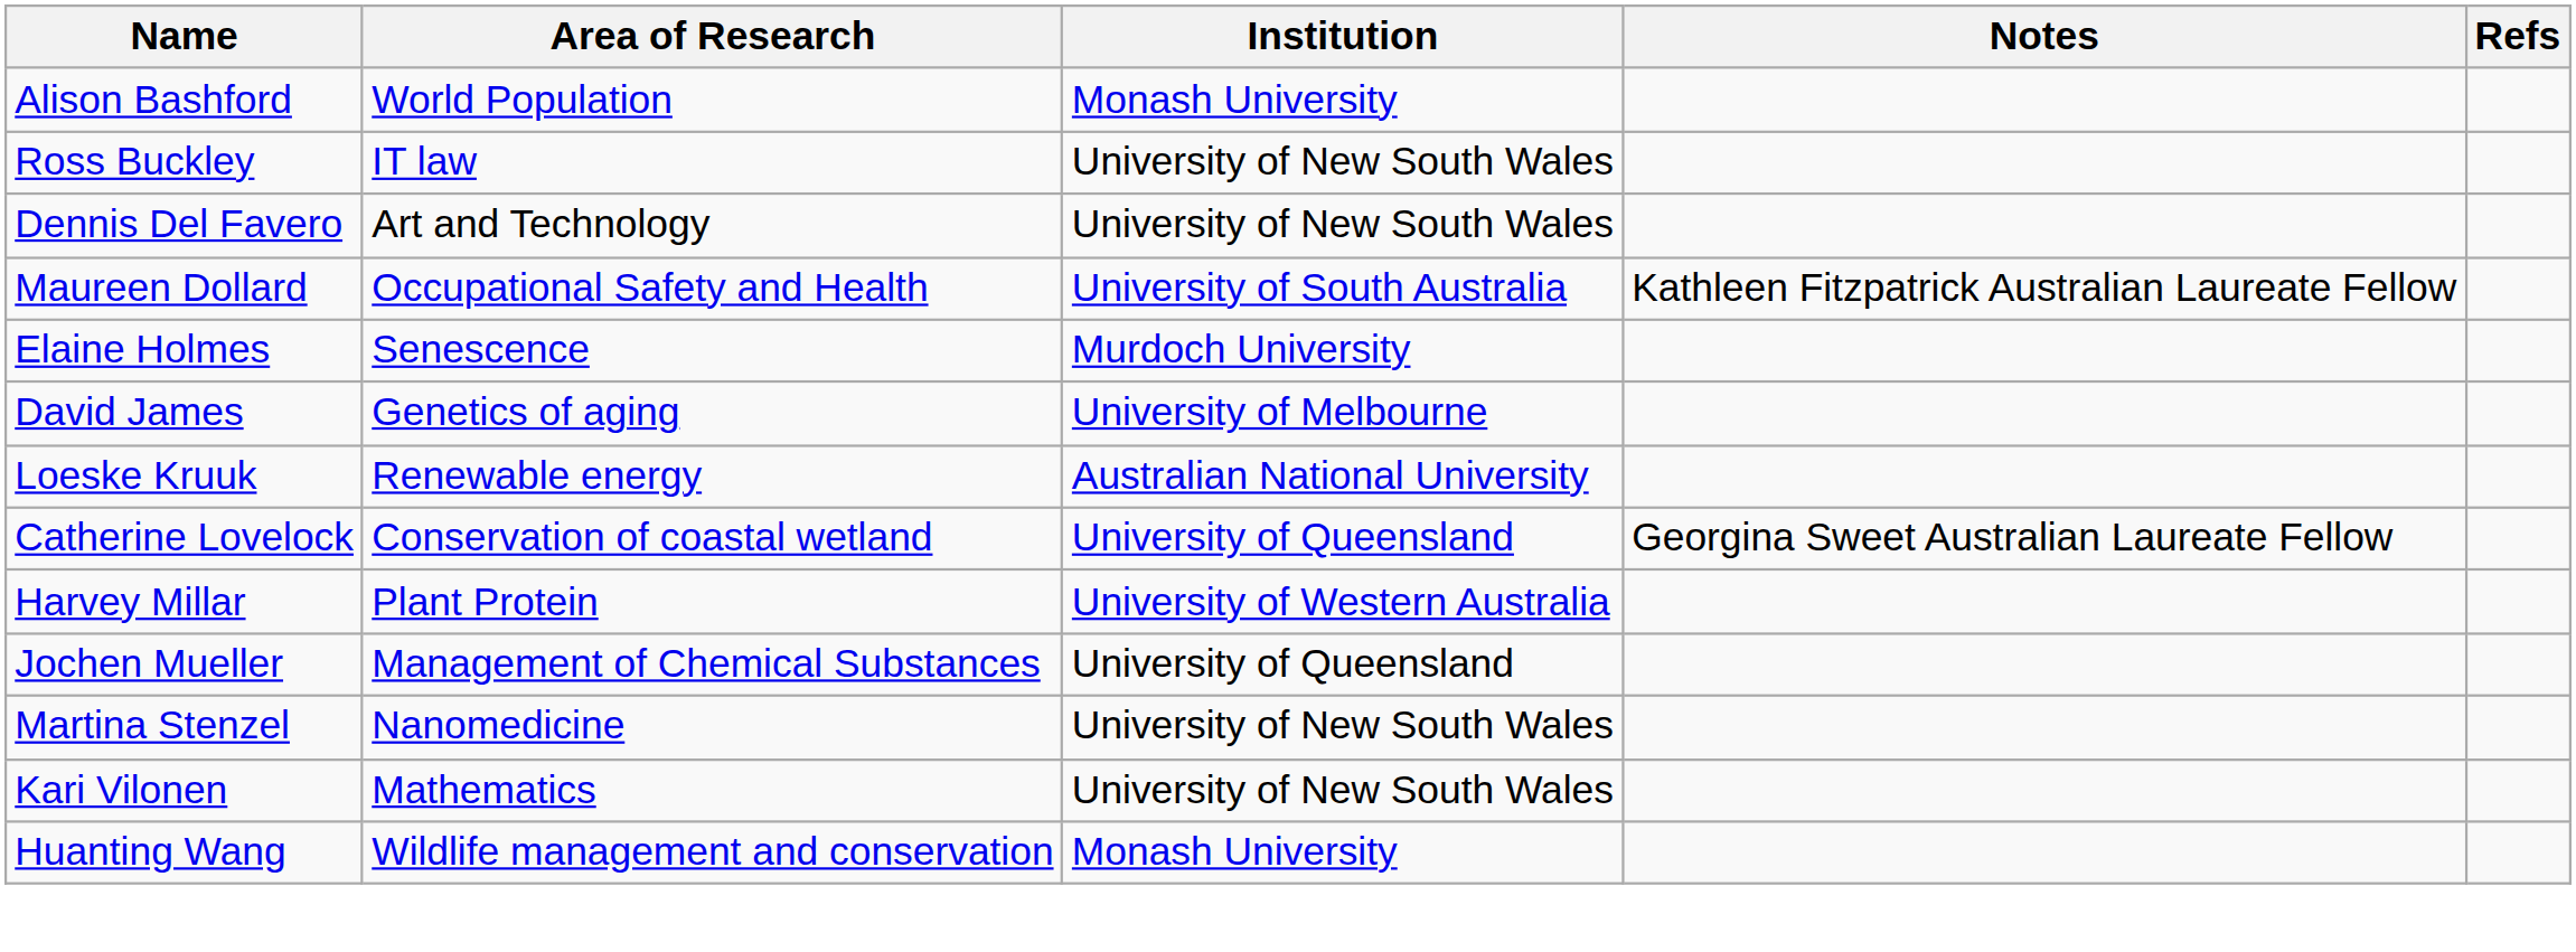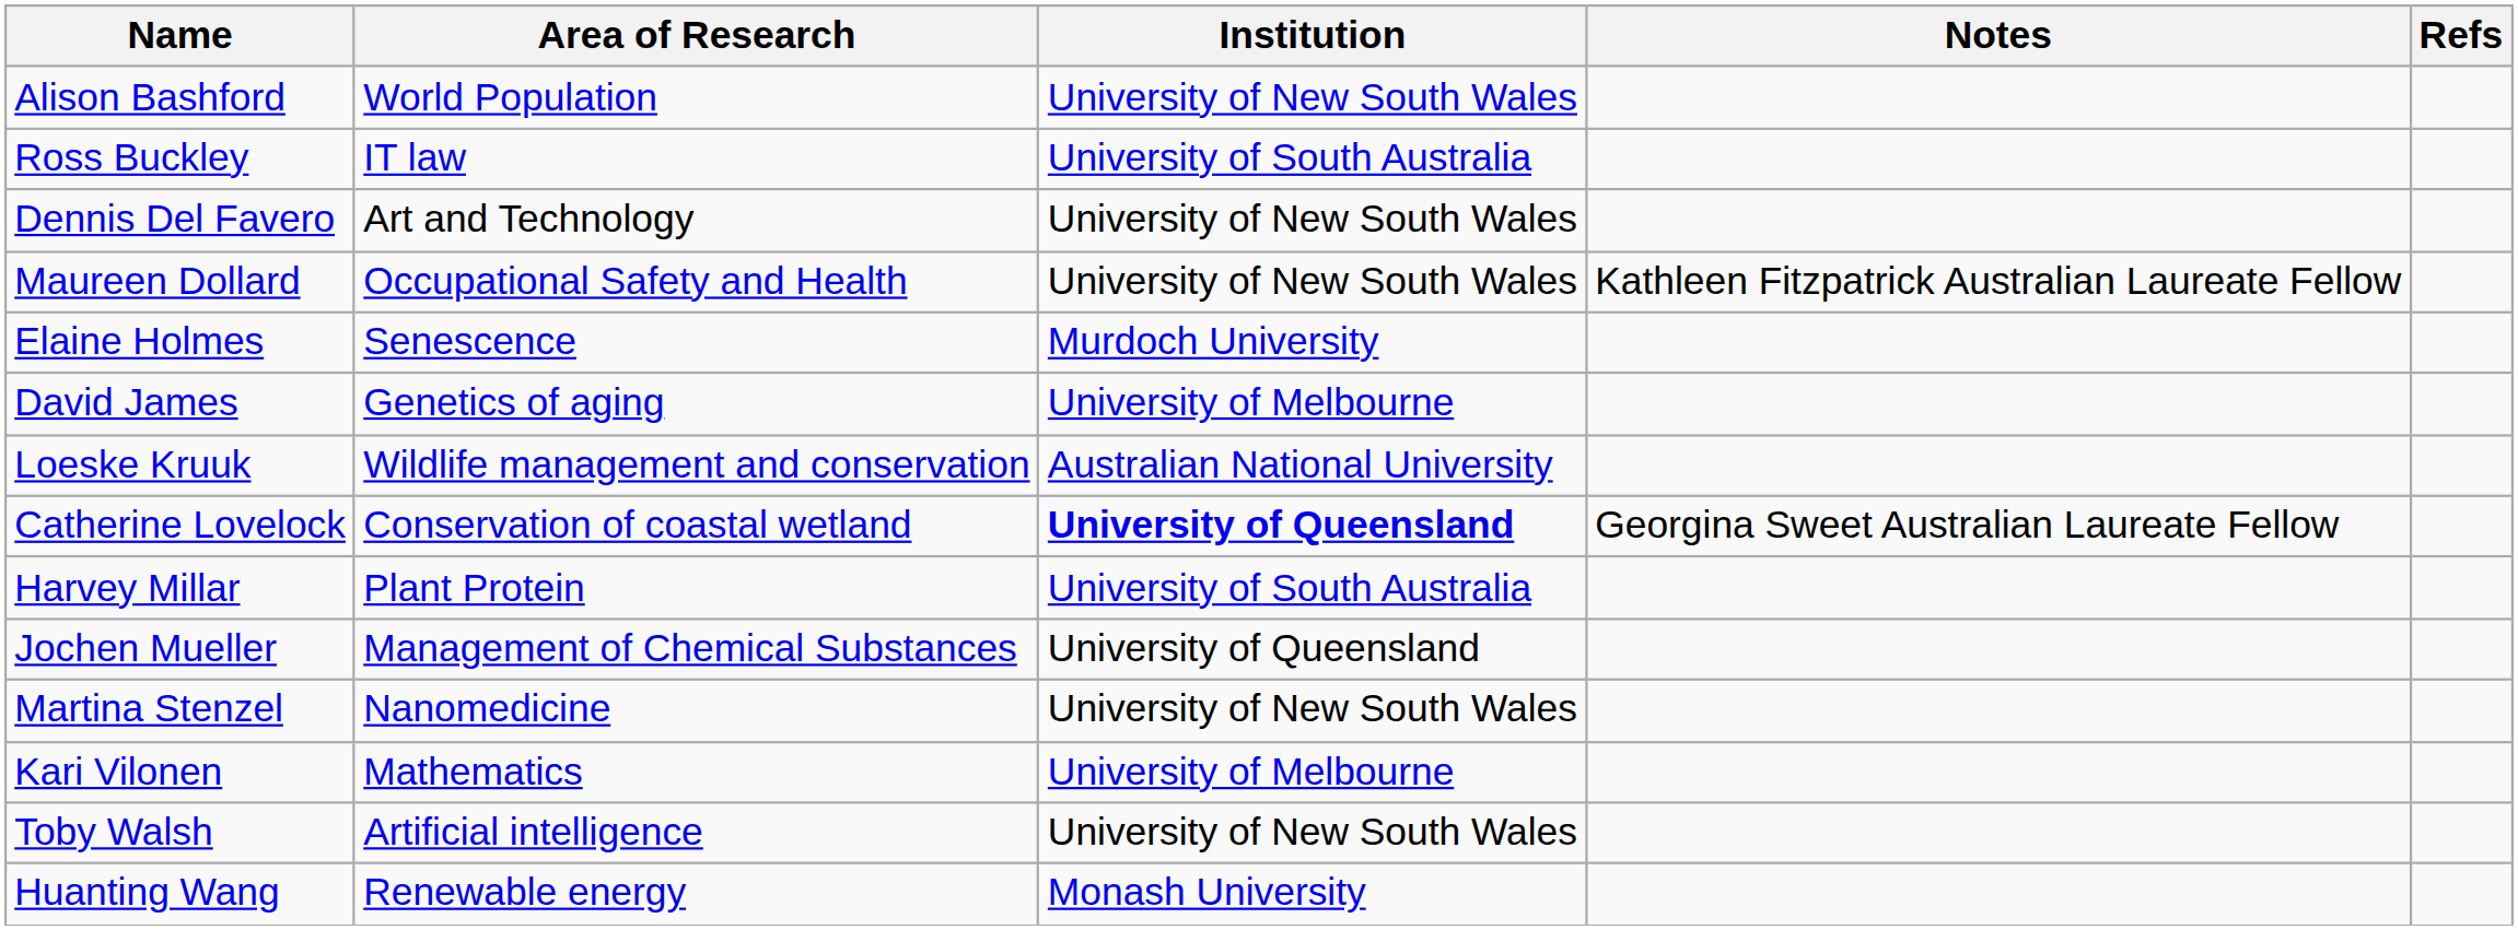Alison Bashford | Institution: Monash University -> University of New South Wales
Ross Buckley | Institution: University of New South Wales -> University of South Australia
Maureen Dollard | Institution: University of South Australia -> University of New South Wales
Loeske Kruuk | Area of Research: Renewable energy -> Wildlife management and conservation
Catherine Lovelock | Institution: normal -> bold
Harvey Millar | Institution: University of Western Australia -> University of South Australia
Kari Vilonen | Institution: University of New South Wales -> University of Melbourne
+ row: Toby Walsh | Artificial intelligence | University of New South Wales
Huanting Wang | Area of Research: Wildlife management and conservation -> Renewable energy
